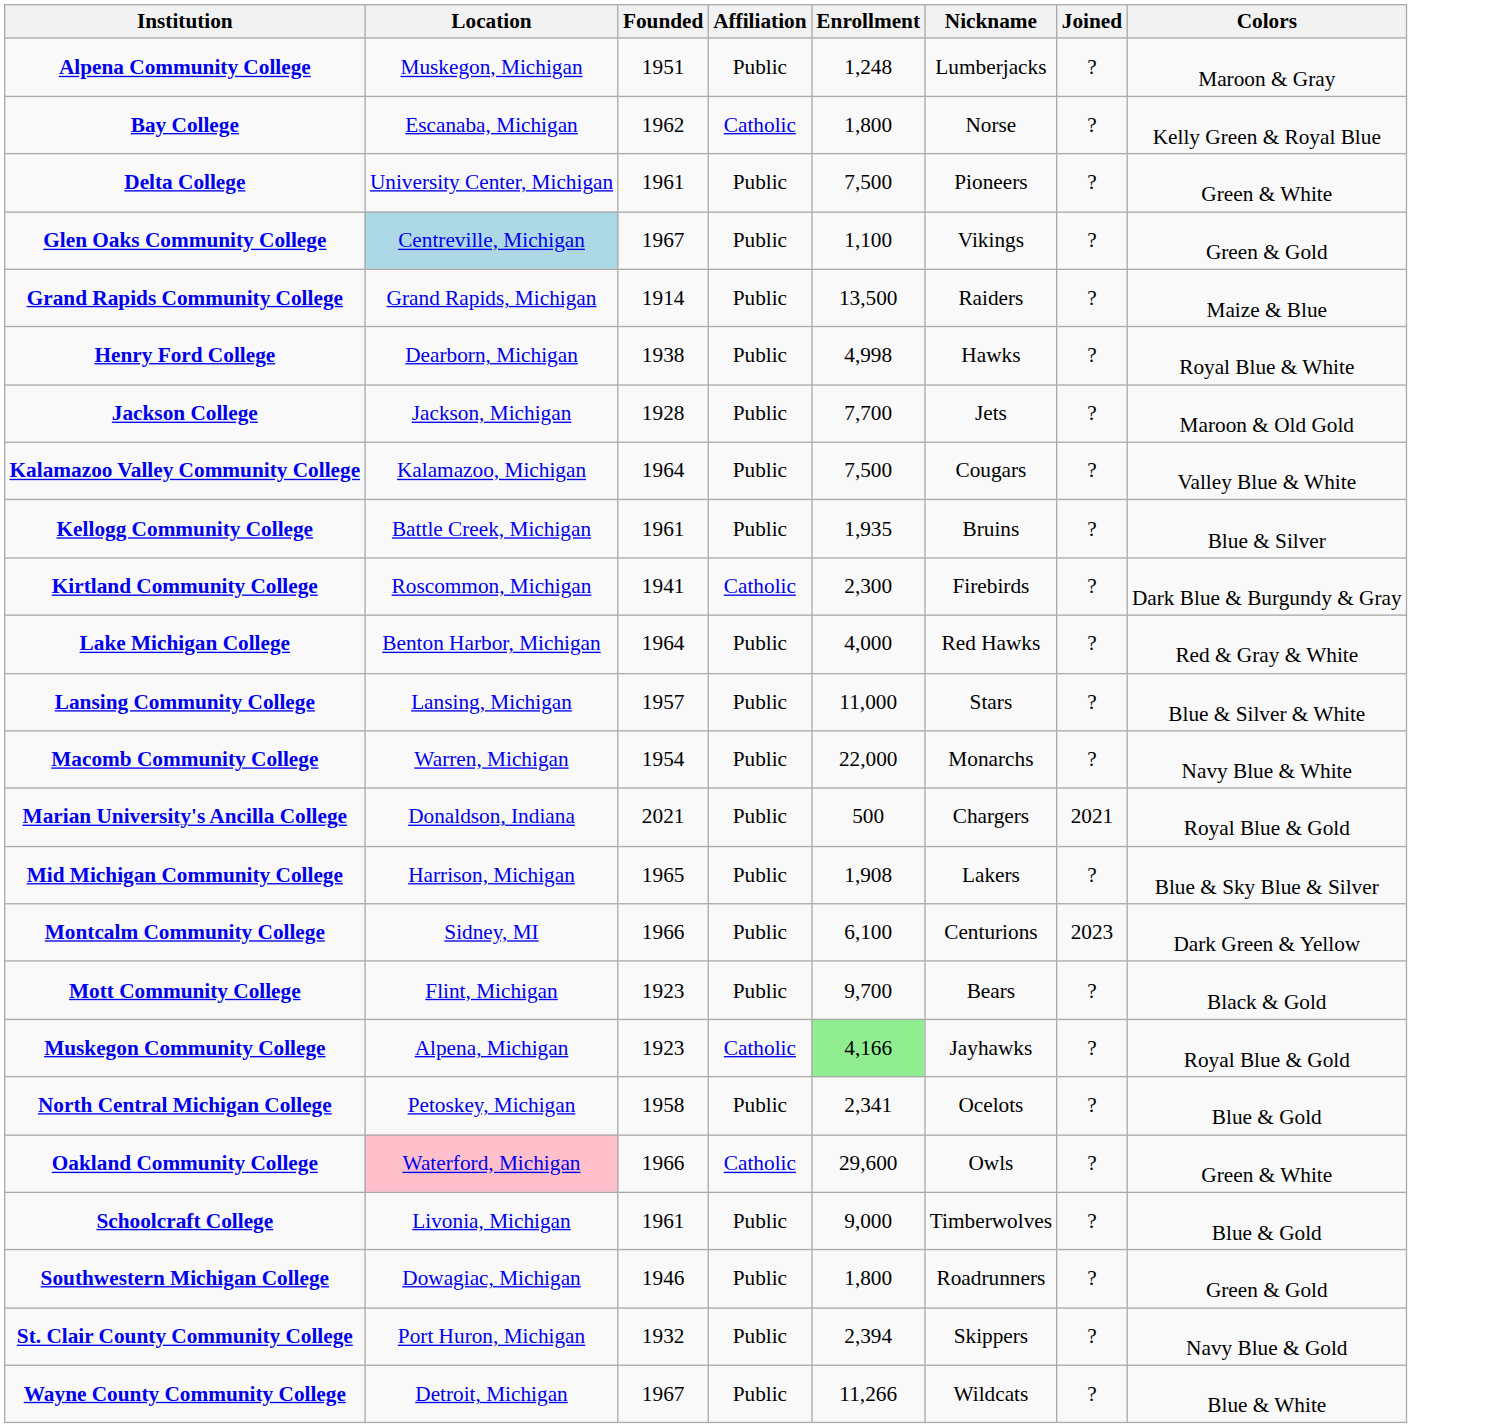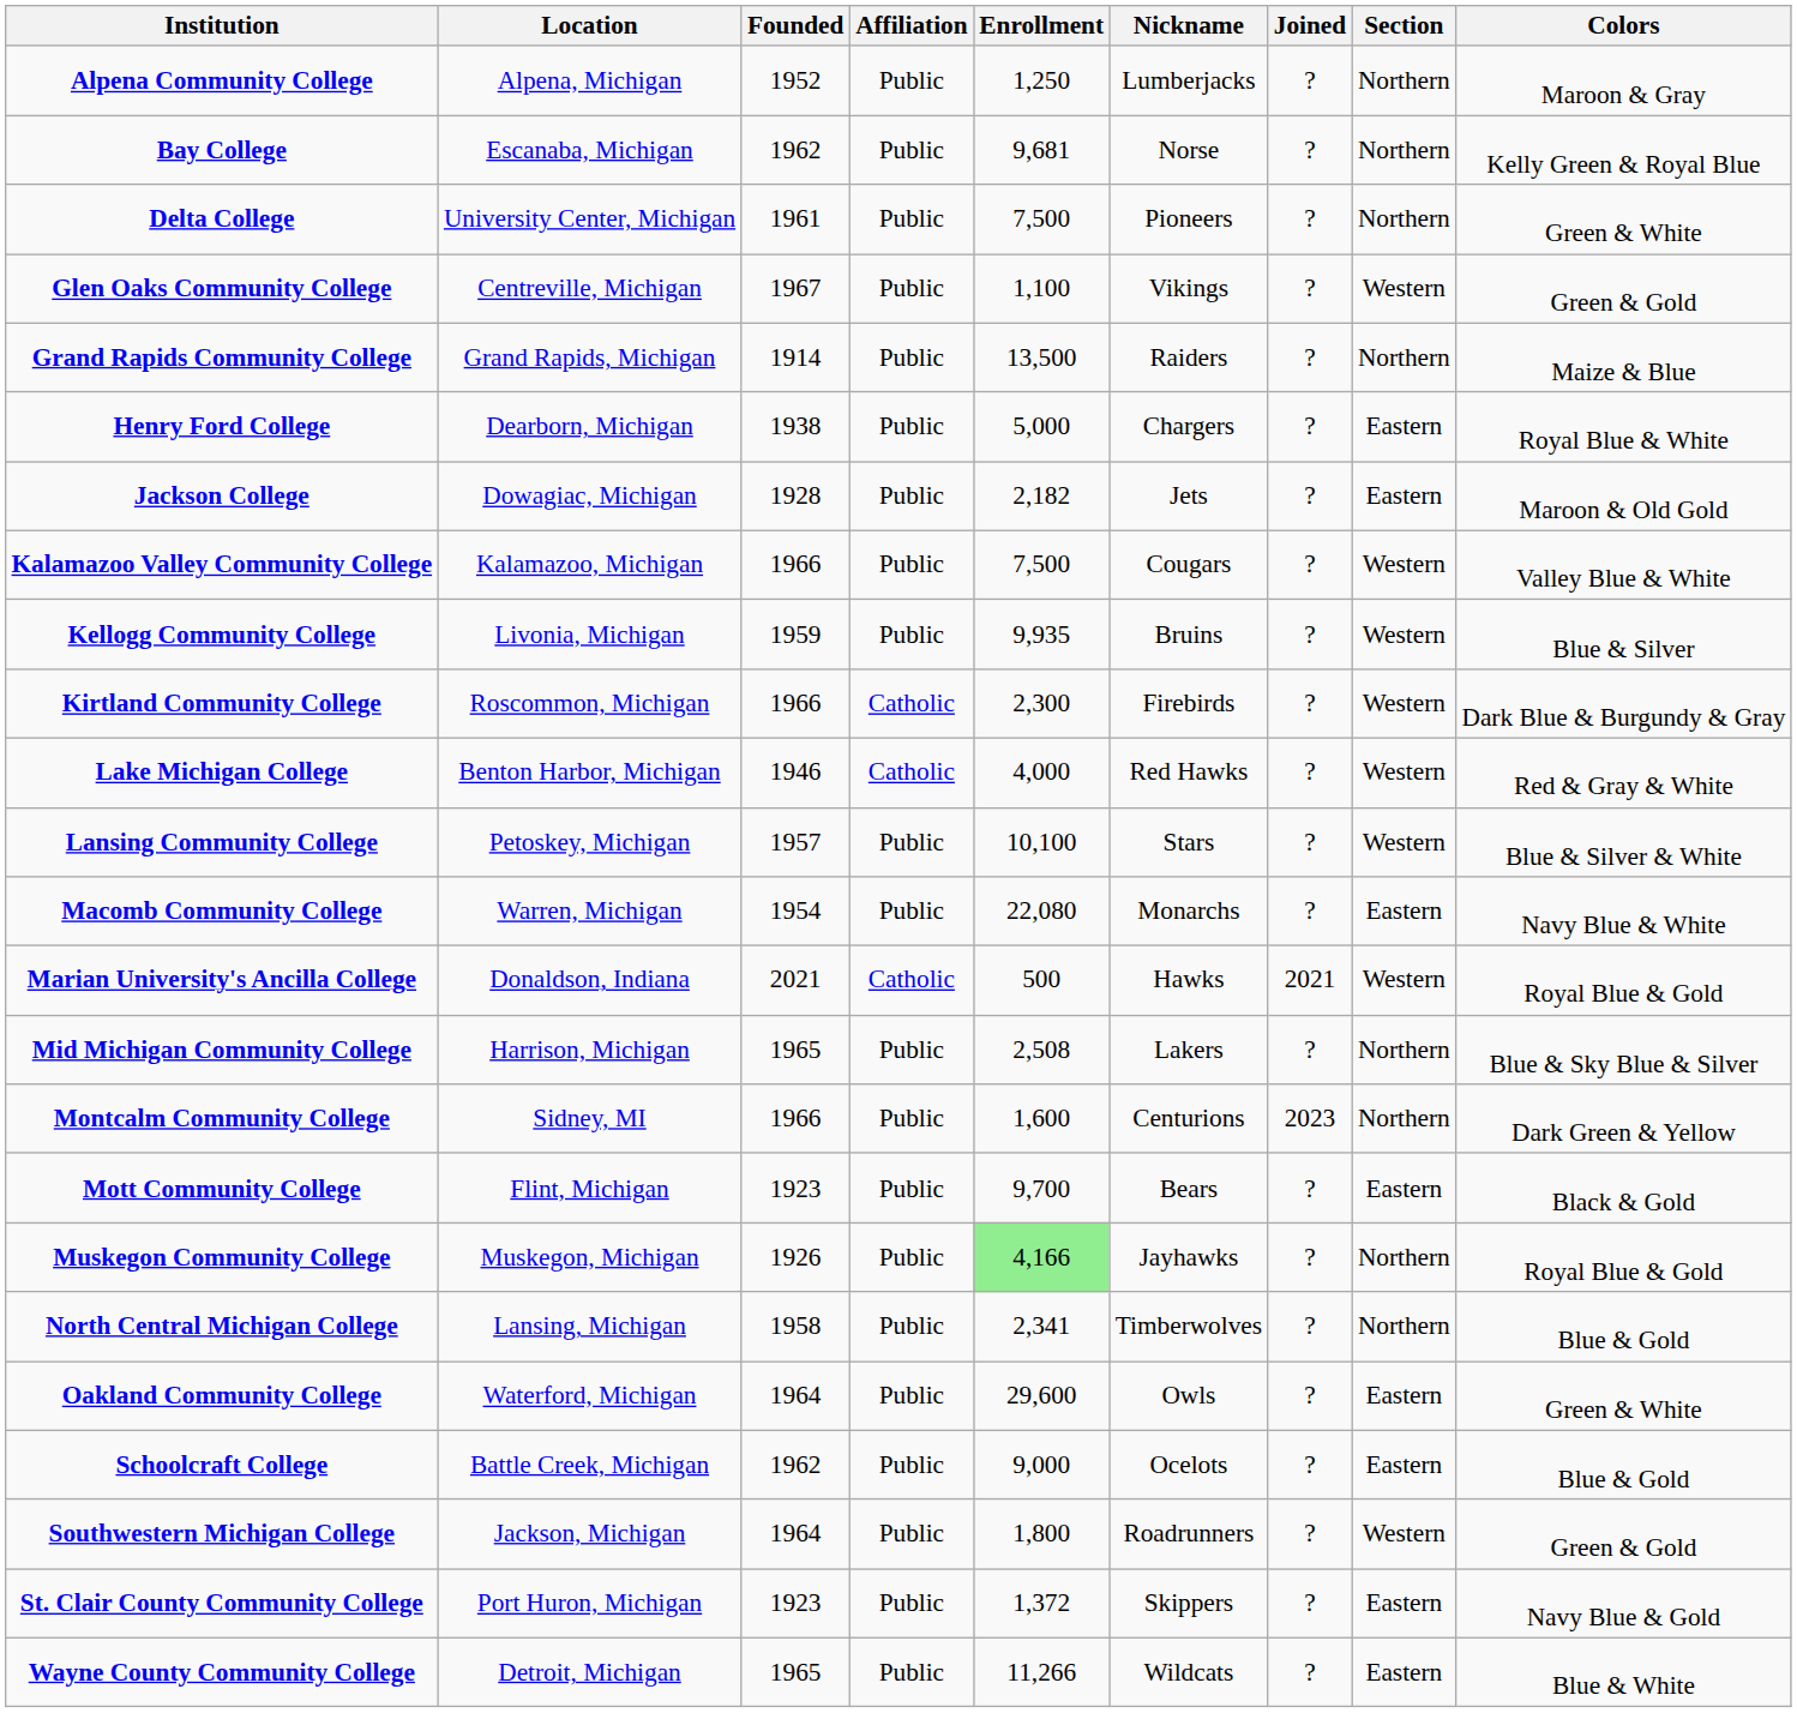+ column: Section | Northern | Northern | Northern | Western | Northern | Eastern | Eastern | Western | Western | Western | Western | Western | Eastern | Western | Northern | Northern | Eastern | Northern | Northern | Eastern | Eastern | Western | Eastern | Eastern
Alpena Community College | Location: Muskegon, Michigan -> Alpena, Michigan
Alpena Community College | Founded: 1951 -> 1952
Alpena Community College | Enrollment: 1,248 -> 1,250
Bay College | Affiliation: Catholic -> Public
Bay College | Enrollment: 1,800 -> 9,681
Glen Oaks Community College | Location: lightblue background -> no background
Henry Ford College | Enrollment: 4,998 -> 5,000
Henry Ford College | Nickname: Hawks -> Chargers
Jackson College | Location: Jackson, Michigan -> Dowagiac, Michigan
Jackson College | Enrollment: 7,700 -> 2,182
Kalamazoo Valley Community College | Founded: 1964 -> 1966
Kellogg Community College | Location: Battle Creek, Michigan -> Livonia, Michigan
Kellogg Community College | Founded: 1961 -> 1959
Kellogg Community College | Enrollment: 1,935 -> 9,935
Kirtland Community College | Founded: 1941 -> 1966
Lake Michigan College | Founded: 1964 -> 1946
Lake Michigan College | Affiliation: Public -> Catholic
Lansing Community College | Location: Lansing, Michigan -> Petoskey, Michigan
Lansing Community College | Enrollment: 11,000 -> 10,100
Macomb Community College | Enrollment: 22,000 -> 22,080
Marian University's Ancilla College | Affiliation: Public -> Catholic
Marian University's Ancilla College | Nickname: Chargers -> Hawks
Mid Michigan Community College | Enrollment: 1,908 -> 2,508
Montcalm Community College | Enrollment: 6,100 -> 1,600
Muskegon Community College | Location: Alpena, Michigan -> Muskegon, Michigan
Muskegon Community College | Founded: 1923 -> 1926
Muskegon Community College | Affiliation: Catholic -> Public
North Central Michigan College | Location: Petoskey, Michigan -> Lansing, Michigan
North Central Michigan College | Nickname: Ocelots -> Timberwolves
Oakland Community College | Location: pink background -> no background
Oakland Community College | Founded: 1966 -> 1964
Oakland Community College | Affiliation: Catholic -> Public
Schoolcraft College | Location: Livonia, Michigan -> Battle Creek, Michigan
Schoolcraft College | Founded: 1961 -> 1962
Schoolcraft College | Nickname: Timberwolves -> Ocelots
Southwestern Michigan College | Location: Dowagiac, Michigan -> Jackson, Michigan
Southwestern Michigan College | Founded: 1946 -> 1964
St. Clair County Community College | Founded: 1932 -> 1923
St. Clair County Community College | Enrollment: 2,394 -> 1,372
Wayne County Community College | Founded: 1967 -> 1965
